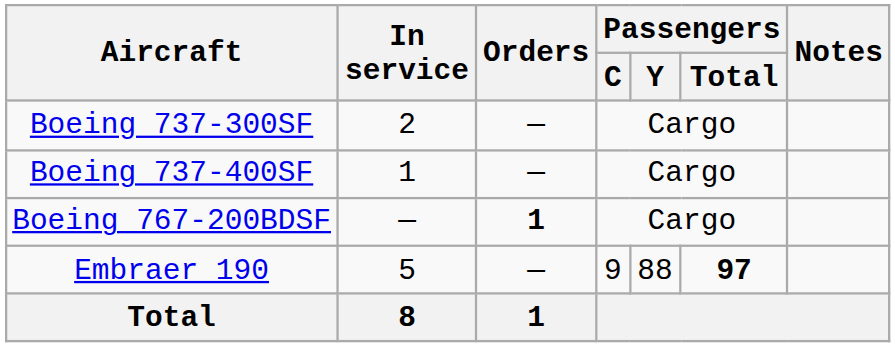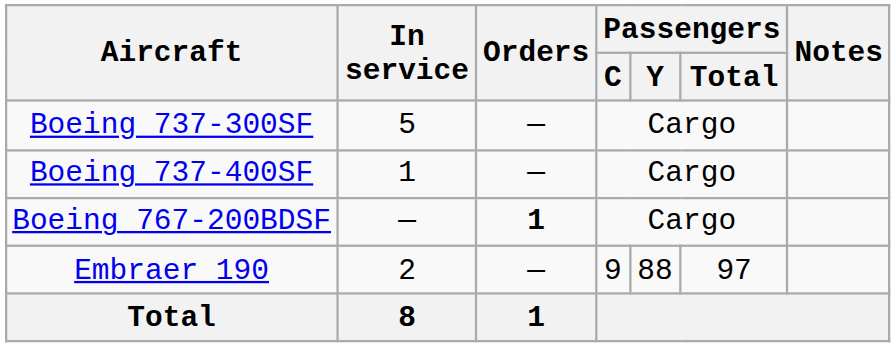Boeing 737-300SF | In service: 2 -> 5
Embraer 190 | In service: 5 -> 2
Embraer 190 | Passengers / Total: bold -> normal
